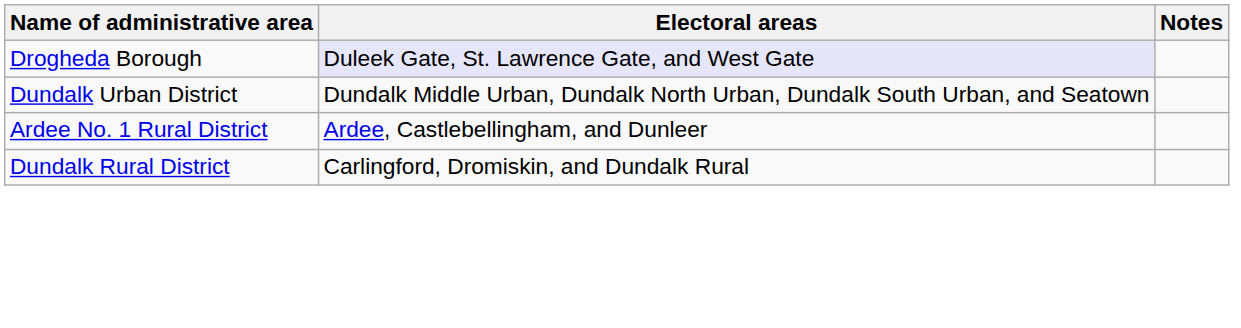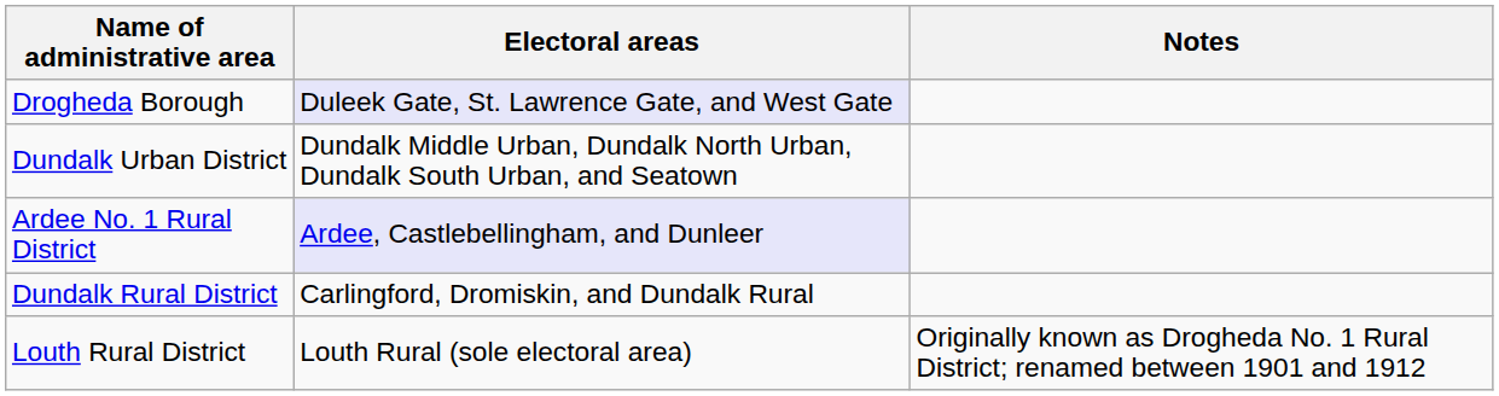Ardee No. 1 Rural District | Electoral areas: no background -> lavender background
+ row: Louth Rural District | Louth Rural (sole electoral area) | Originally known as Drogheda No. 1 Rural District; renamed between 1901 and 1912
